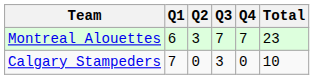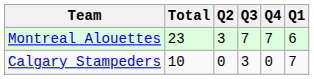columns swapped: Q1 <-> Total
